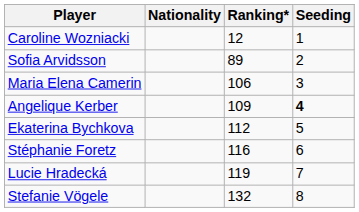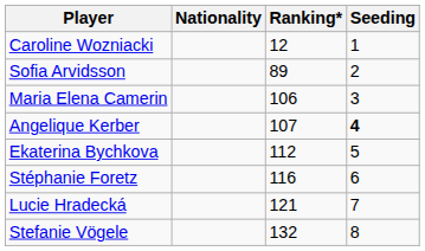Angelique Kerber | Ranking*: 109 -> 107
Lucie Hradecká | Ranking*: 119 -> 121
